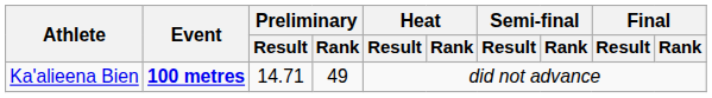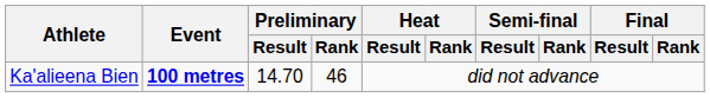Ka'alieena Bien | Preliminary / Result: 14.71 -> 14.70
Ka'alieena Bien | Preliminary / Rank: 49 -> 46
